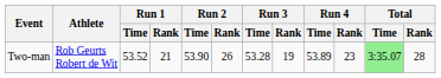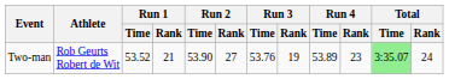Two-man | Run 2 / Rank: 26 -> 27
Two-man | Run 3 / Time: 53.28 -> 53.76
Two-man | Total / Rank: 28 -> 24
